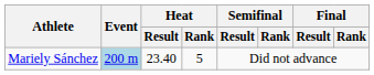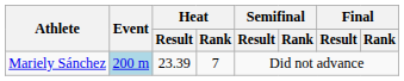Mariely Sánchez | Heat / Result: 23.40 -> 23.39
Mariely Sánchez | Heat / Rank: 5 -> 7
